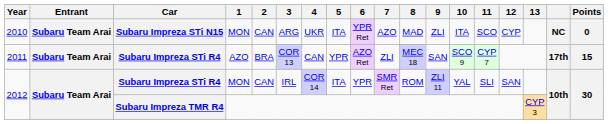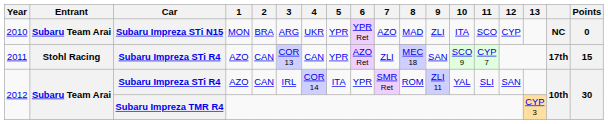2010 | 2: CAN -> BRA
2010 | 5: ITA -> YPR
2011 | Entrant: Subaru Team Arai -> Stohl Racing
2011 | 2: BRA -> CAN
2012 / Subaru Impreza STi R4 | 1: MON -> AZO
